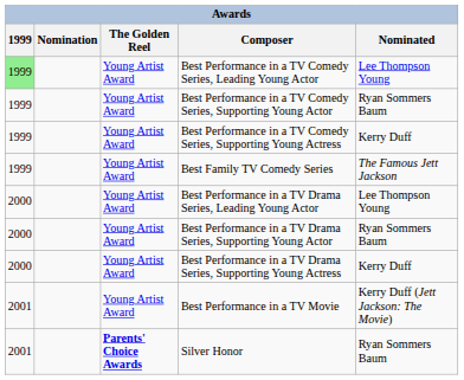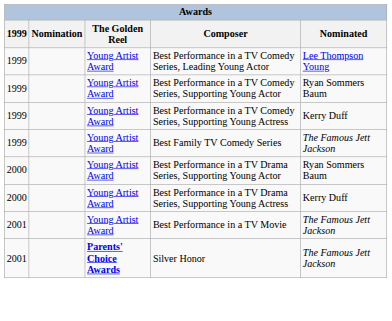Best Performance in a TV Comedy Series, Leading Young Actor | 1999: lightgreen background -> no background
- row: 2000 | Young Artist Award | Best Performance in a TV Drama Series, Leading Young Actor | Lee Thompson Young
Best Performance in a TV Movie | Nominated: Kerry Duff (Jett Jackson: The Movie) -> The Famous Jett Jackson
Silver Honor | Nominated: Ryan Sommers Baum -> The Famous Jett Jackson
